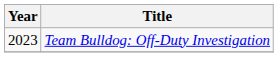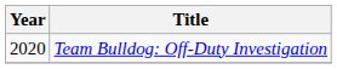Team Bulldog: Off-Duty Investigation | Year: 2023 -> 2020
